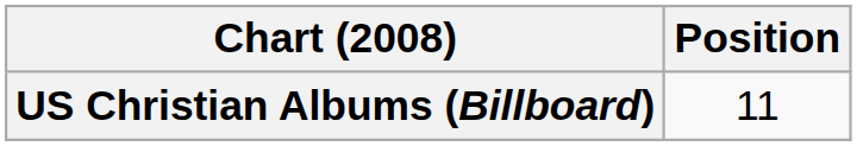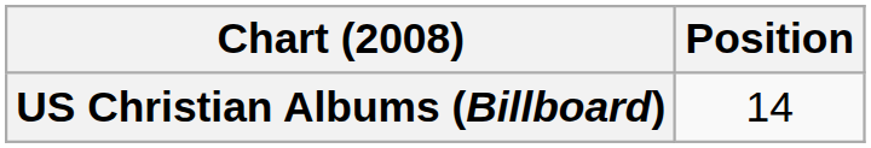US Christian Albums (Billboard) | Position: 11 -> 14
